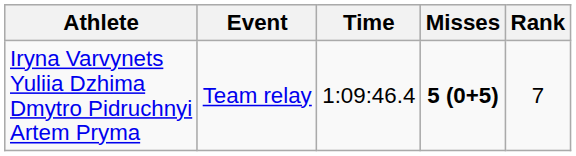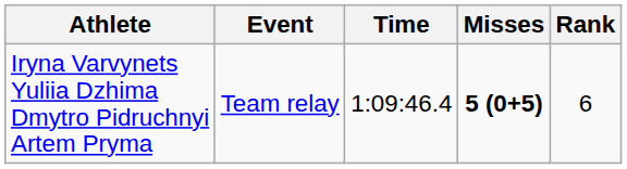Iryna Varvynets Yuliia Dzhima Dmytro Pidruchnyi Artem Pryma | Rank: 7 -> 6
